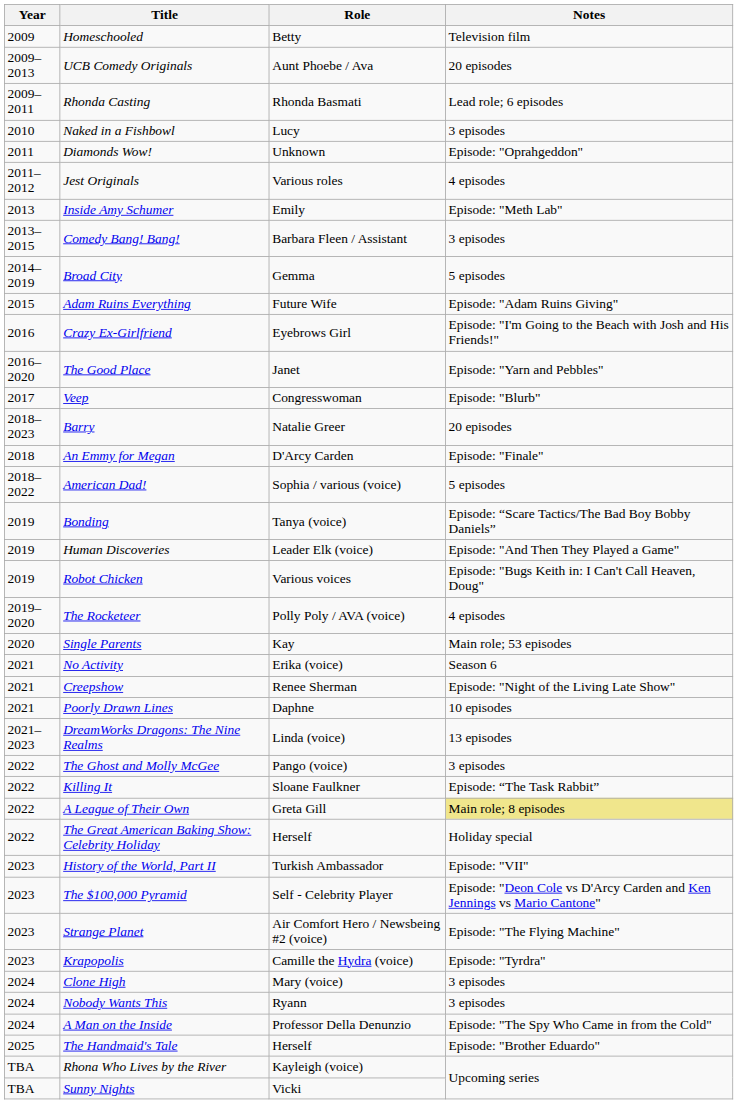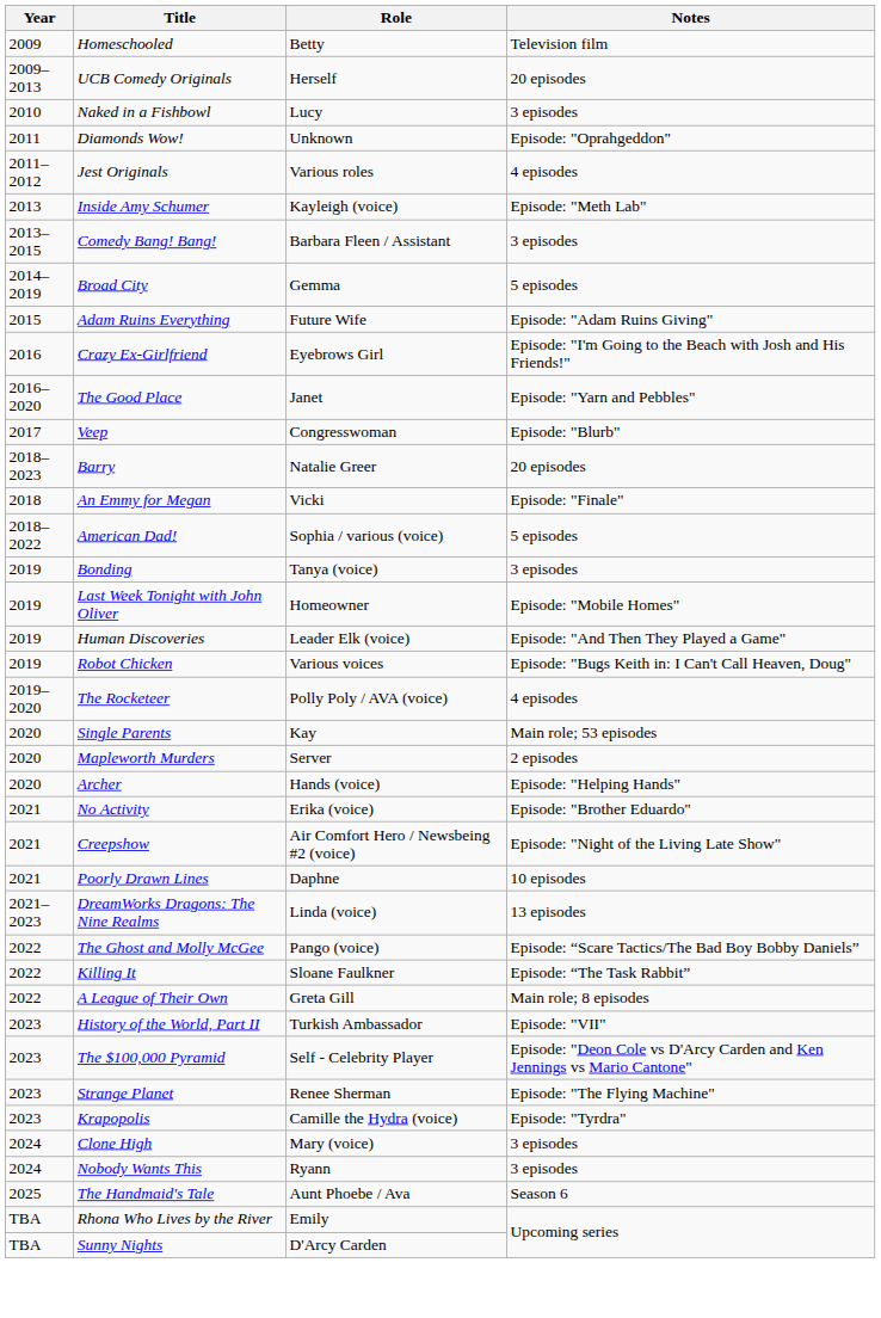UCB Comedy Originals | Role: Aunt Phoebe / Ava -> Herself
- row: 2009–2011 | Rhonda Casting | Rhonda Basmati | Lead role; 6 episodes
Inside Amy Schumer | Role: Emily -> Kayleigh (voice)
An Emmy for Megan | Role: D'Arcy Carden -> Vicki
Bonding | Notes: Episode: “Scare Tactics/The Bad Boy Bobby Daniels” -> 3 episodes
+ row: 2019 | Last Week Tonight with John Oliver | Homeowner | Episode: "Mobile Homes"
+ row: 2020 | Mapleworth Murders | Server | 2 episodes
+ row: 2020 | Archer | Hands (voice) | Episode: "Helping Hands"
No Activity | Notes: Season 6 -> Episode: "Brother Eduardo"
Creepshow | Role: Renee Sherman -> Air Comfort Hero / Newsbeing #2 (voice)
The Ghost and Molly McGee | Notes: 3 episodes -> Episode: “Scare Tactics/The Bad Boy Bobby Daniels”
A League of Their Own | Notes: khaki background -> no background
- row: 2022 | The Great American Baking Show: Celebrity Holiday | Herself | Holiday special
Strange Planet | Role: Air Comfort Hero / Newsbeing #2 (voice) -> Renee Sherman
- row: 2024 | A Man on the Inside | Professor Della Denunzio | Episode: "The Spy Who Came in from the Cold"
The Handmaid's Tale | Role: Herself -> Aunt Phoebe / Ava
The Handmaid's Tale | Notes: Episode: "Brother Eduardo" -> Season 6
Rhona Who Lives by the River | Role: Kayleigh (voice) -> Emily
Sunny Nights | Role: Vicki -> D'Arcy Carden
